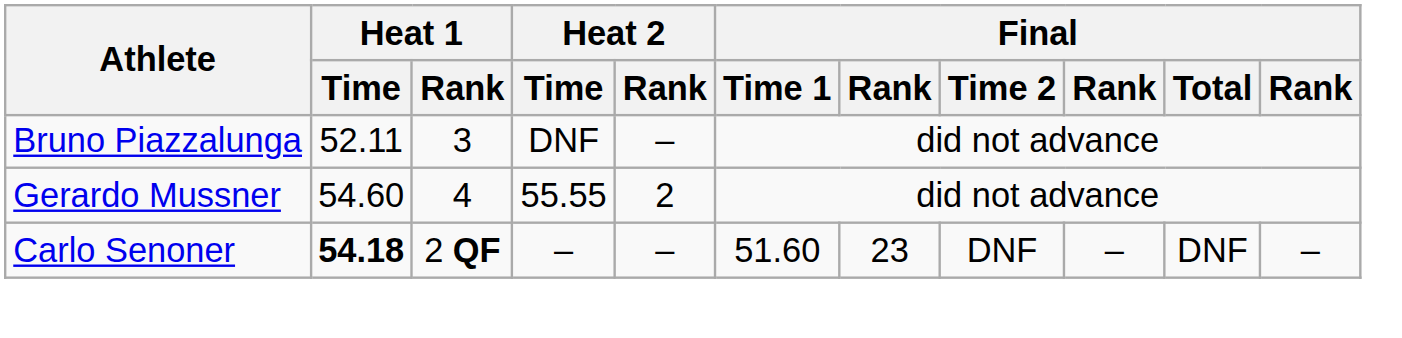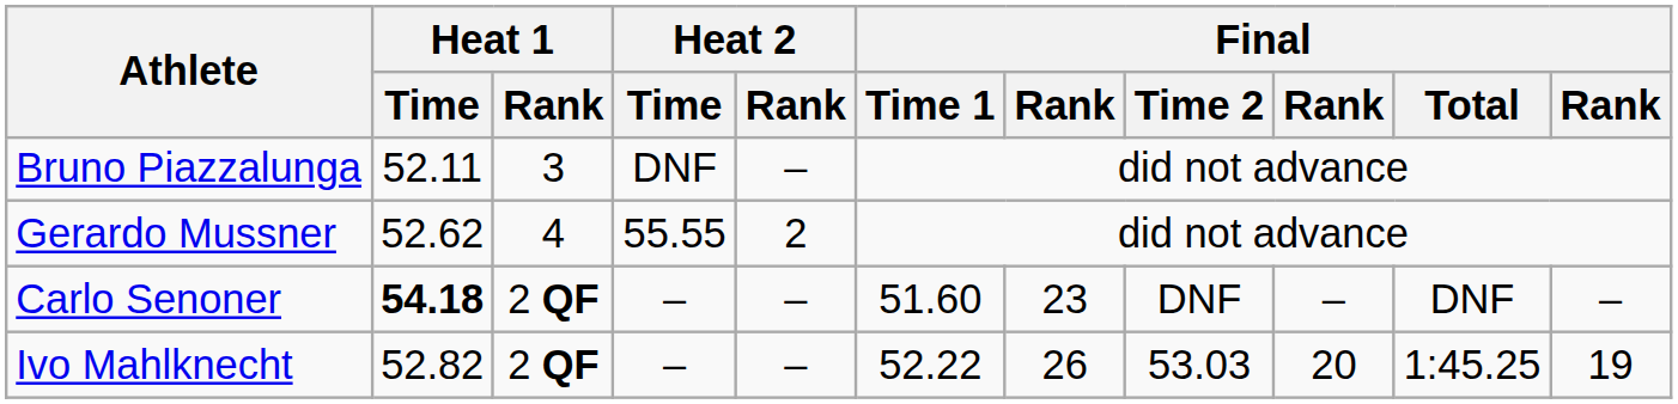Gerardo Mussner | Heat 1 / Time: 54.60 -> 52.62
+ row: Ivo Mahlknecht | 52.82 | 2 QF | – | – | 52.22 | 26 | 53.03 | 20 | 1:45.25 | 19
